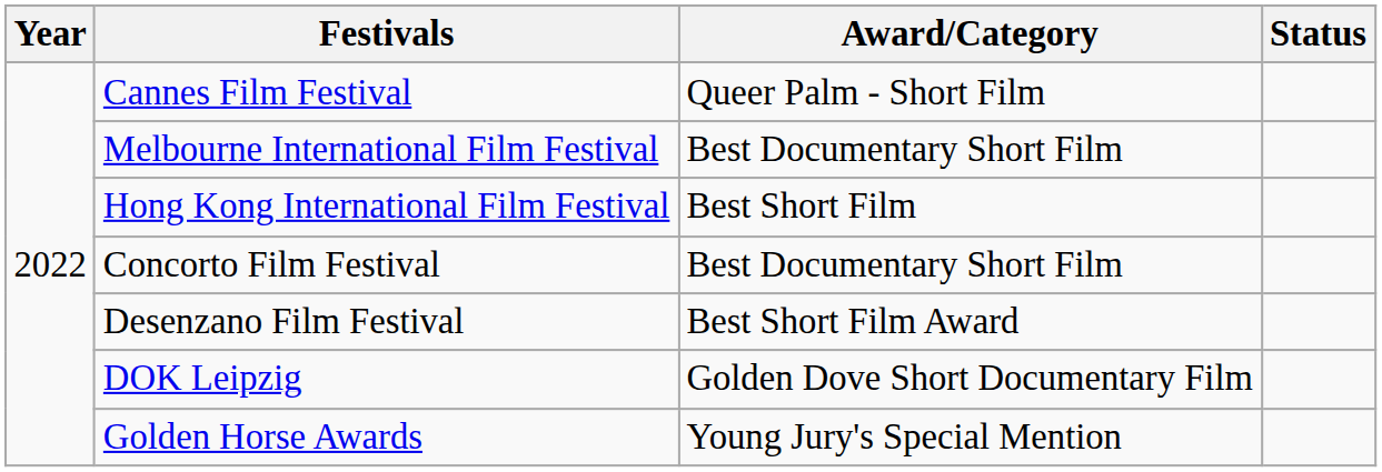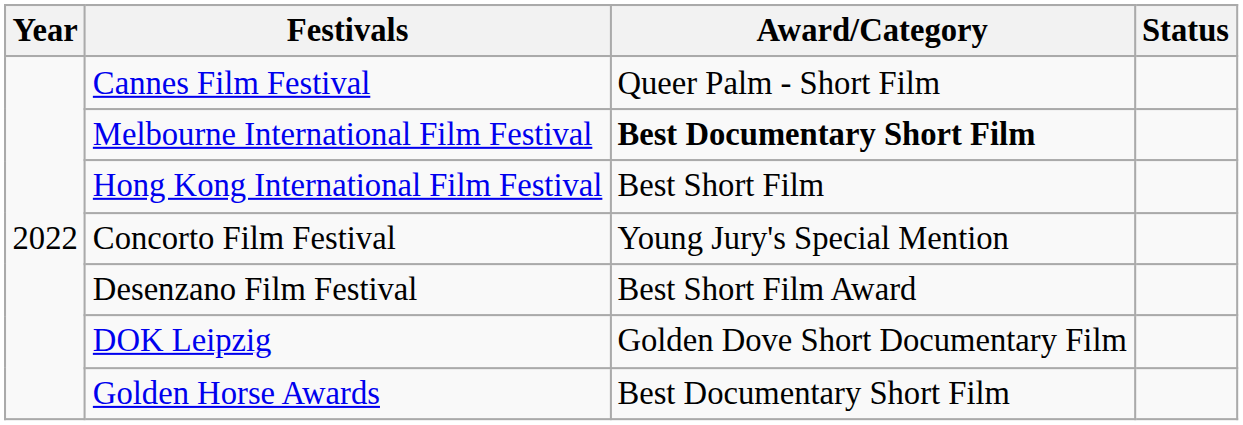Melbourne International Film Festival | Award/Category: normal -> bold
Concorto Film Festival | Award/Category: Best Documentary Short Film -> Young Jury's Special Mention
Golden Horse Awards | Award/Category: Young Jury's Special Mention -> Best Documentary Short Film
